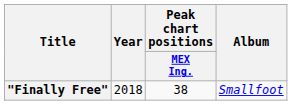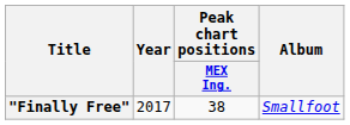"Finally Free" | Year: 2018 -> 2017
